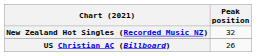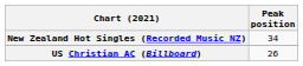New Zealand Hot Singles (Recorded Music NZ) | Peak position: 32 -> 34
